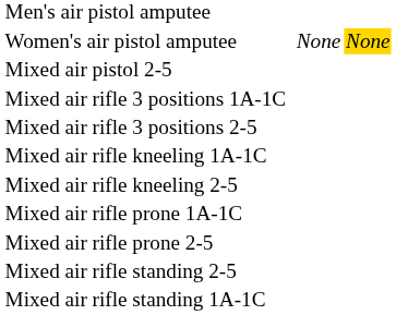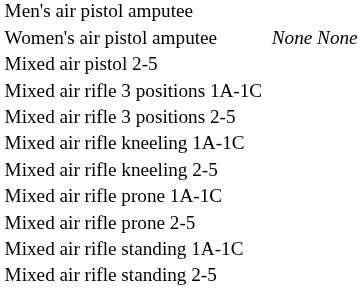Women's air pistol amputee | column 4: gold background -> no background
rows swapped: Mixed air rifle standing 1A-1C <-> Mixed air rifle standing 2-5
